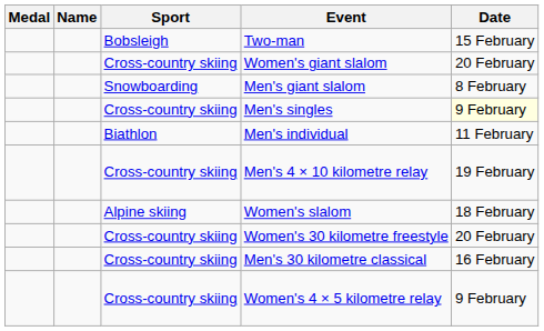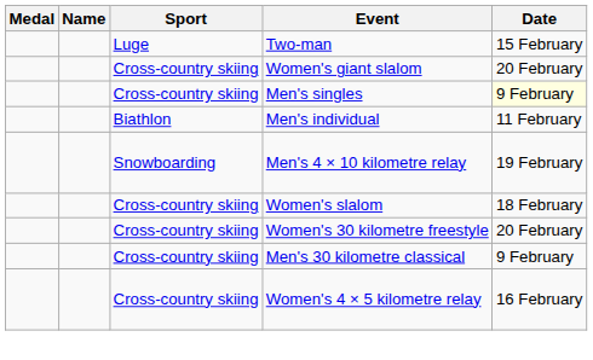Two-man | Sport: Bobsleigh -> Luge
- row: Snowboarding | Men's giant slalom | 8 February
Men's 4 × 10 kilometre relay | Sport: Cross-country skiing -> Snowboarding
Women's slalom | Sport: Alpine skiing -> Cross-country skiing
Men's 30 kilometre classical | Date: 16 February -> 9 February
Women's 4 × 5 kilometre relay | Date: 9 February -> 16 February
